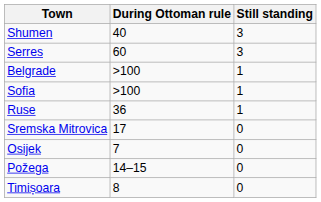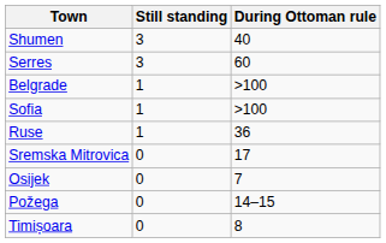columns swapped: During Ottoman rule <-> Still standing
